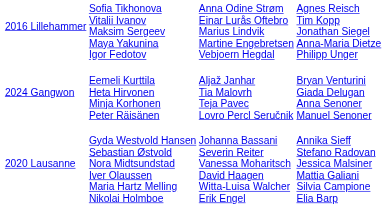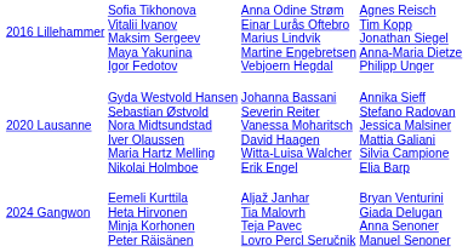rows swapped: 2020 Lausanne <-> 2024 Gangwon
